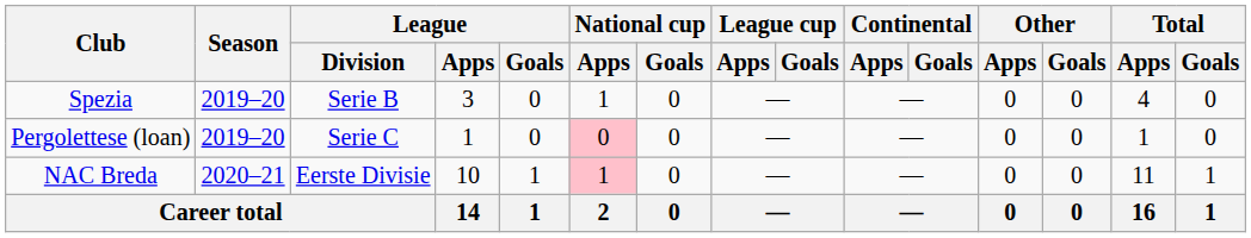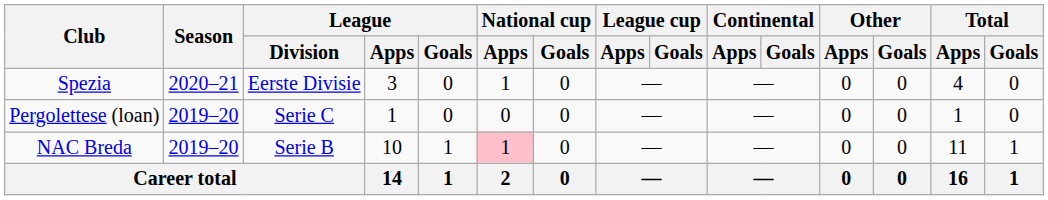Spezia | Season: 2019–20 -> 2020–21
Spezia | League / Division: Serie B -> Eerste Divisie
Pergolettese (loan) | National cup / Apps: pink background -> no background
NAC Breda | Season: 2020–21 -> 2019–20
NAC Breda | League / Division: Eerste Divisie -> Serie B
